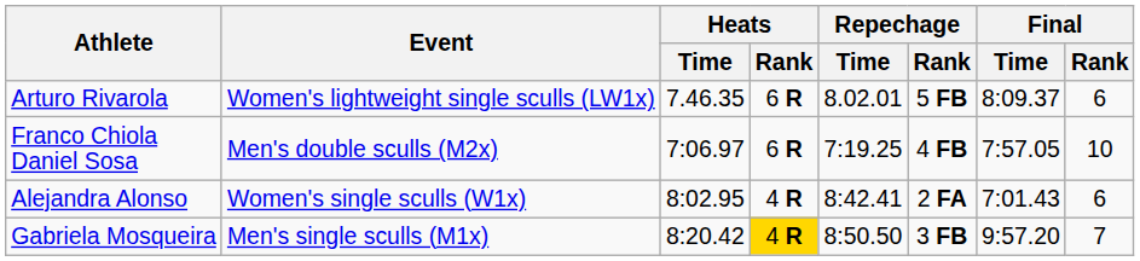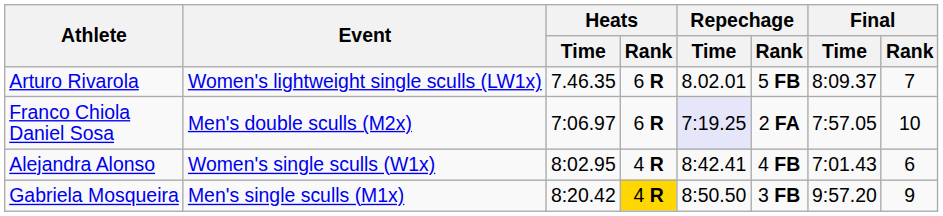Arturo Rivarola | Final / Rank: 6 -> 7
Franco Chiola Daniel Sosa | Repechage / Time: no background -> lavender background
Franco Chiola Daniel Sosa | Repechage / Rank: 4 FB -> 2 FA
Alejandra Alonso | Repechage / Rank: 2 FA -> 4 FB
Gabriela Mosqueira | Final / Rank: 7 -> 9
